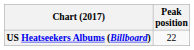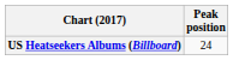US Heatseekers Albums (Billboard) | Peak position: 22 -> 24
